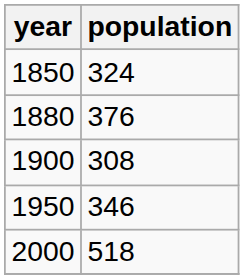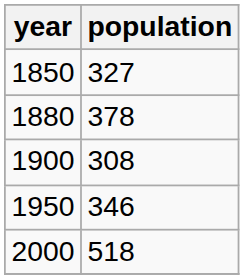1850 | population: 324 -> 327
1880 | population: 376 -> 378
